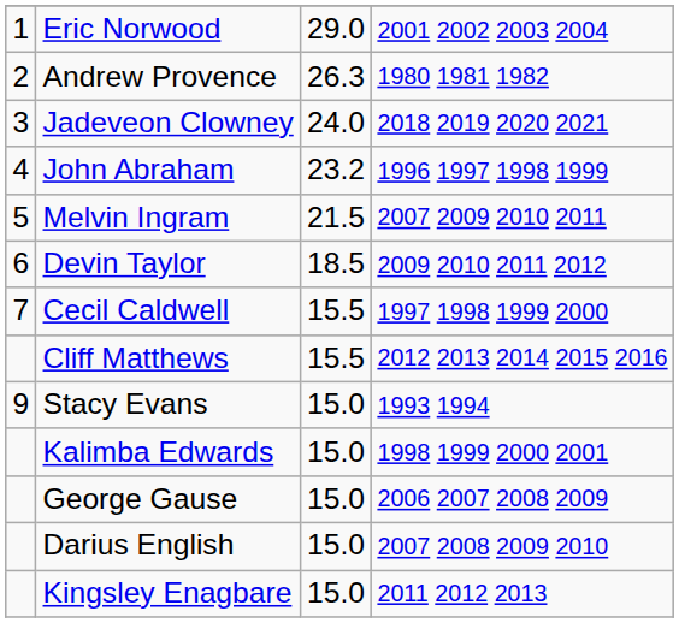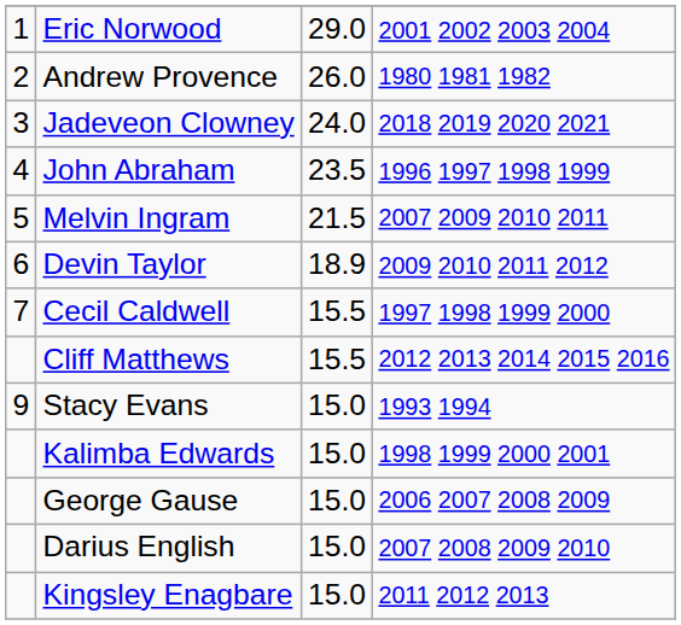Andrew Provence | column 3: 26.3 -> 26.0
John Abraham | column 3: 23.2 -> 23.5
Devin Taylor | column 3: 18.5 -> 18.9
